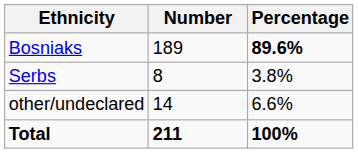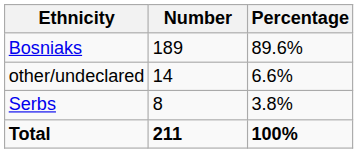Bosniaks | Percentage: bold -> normal
rows swapped: Serbs <-> other/undeclared
